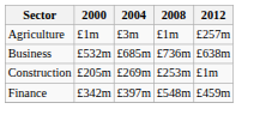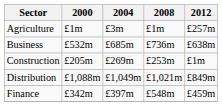+ row: Distribution | £1,088m | £1,049m | £1,021m | £849m
